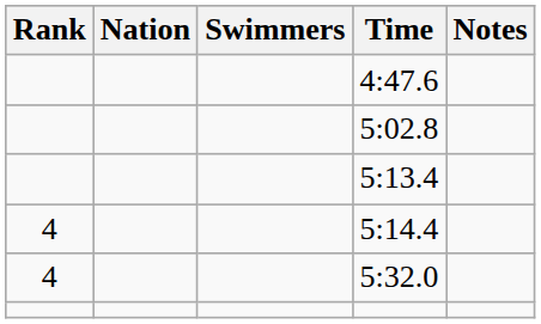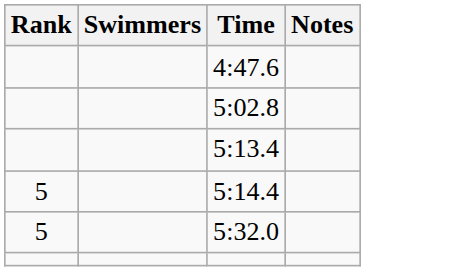- column: Nation
5:14.4 | Rank: 4 -> 5
5:32.0 | Rank: 4 -> 5
